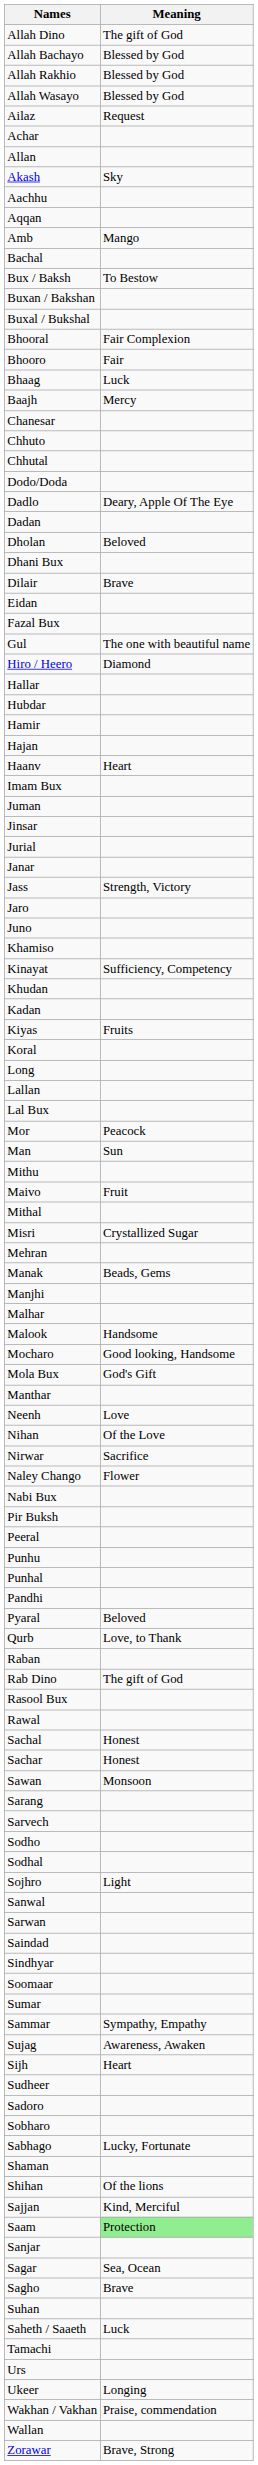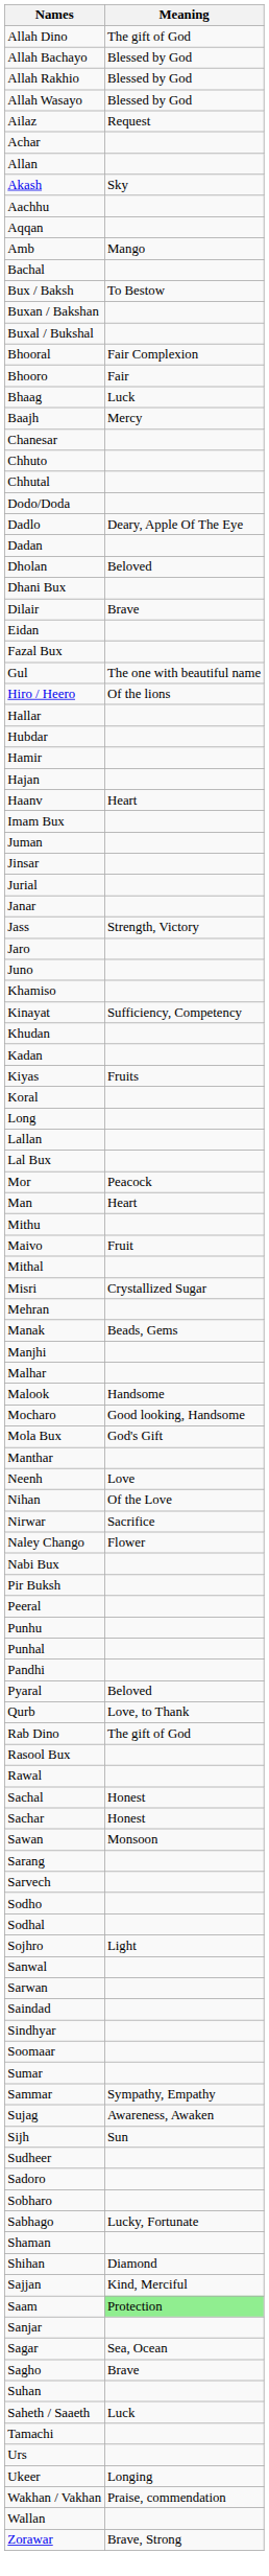Hiro / Heero | Meaning: Diamond -> Of the lions
Man | Meaning: Sun -> Heart
- row: Raban
Sijh | Meaning: Heart -> Sun
Shihan | Meaning: Of the lions -> Diamond
